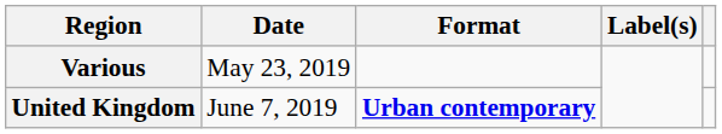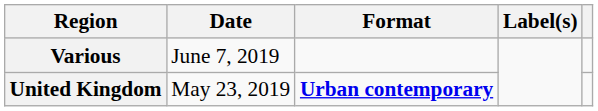Various | Date: May 23, 2019 -> June 7, 2019
United Kingdom | Date: June 7, 2019 -> May 23, 2019
